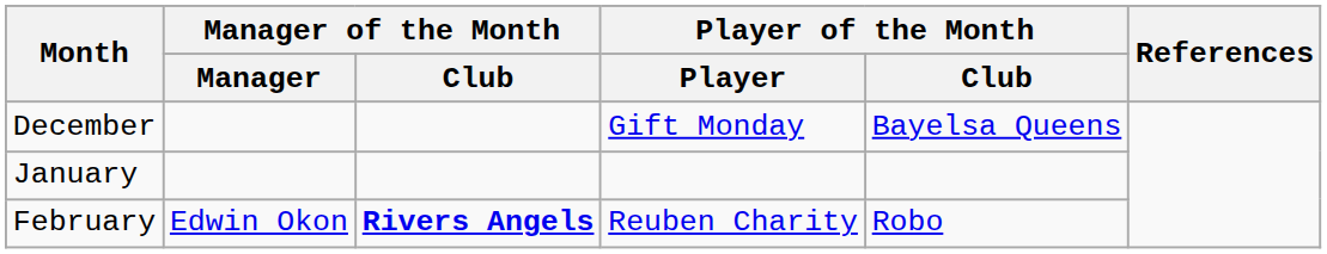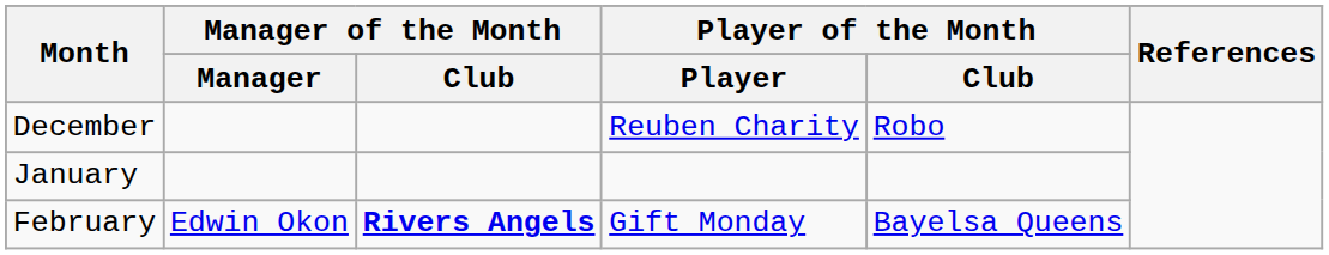December | Player of the Month / Player: Gift Monday -> Reuben Charity
December | Player of the Month / Club: Bayelsa Queens -> Robo
February | Player of the Month / Player: Reuben Charity -> Gift Monday
February | Player of the Month / Club: Robo -> Bayelsa Queens
